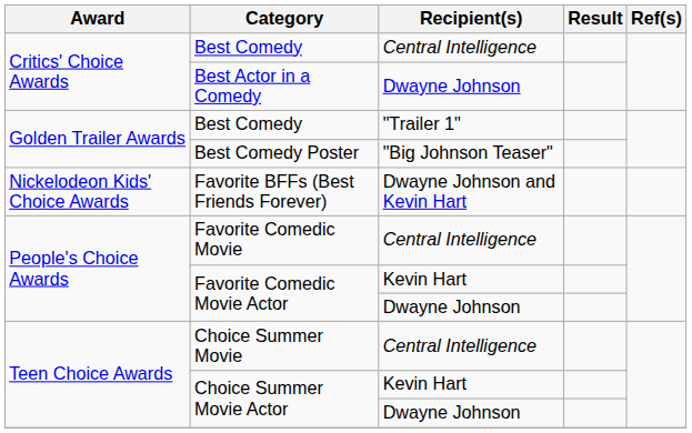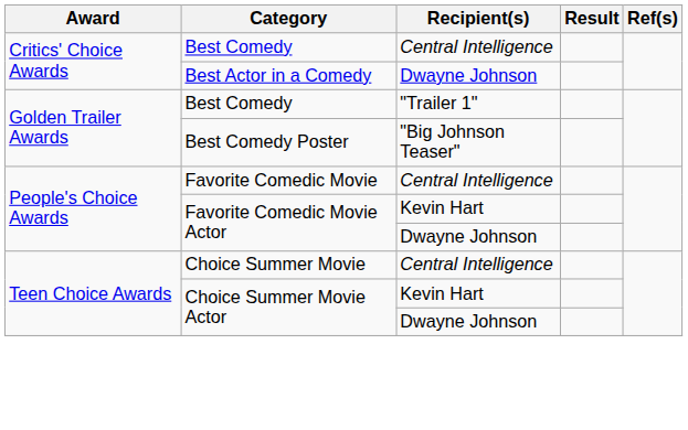- row: Nickelodeon Kids' Choice Awards | Favorite BFFs (Best Friends Forever) | Dwayne Johnson and Kevin Hart
